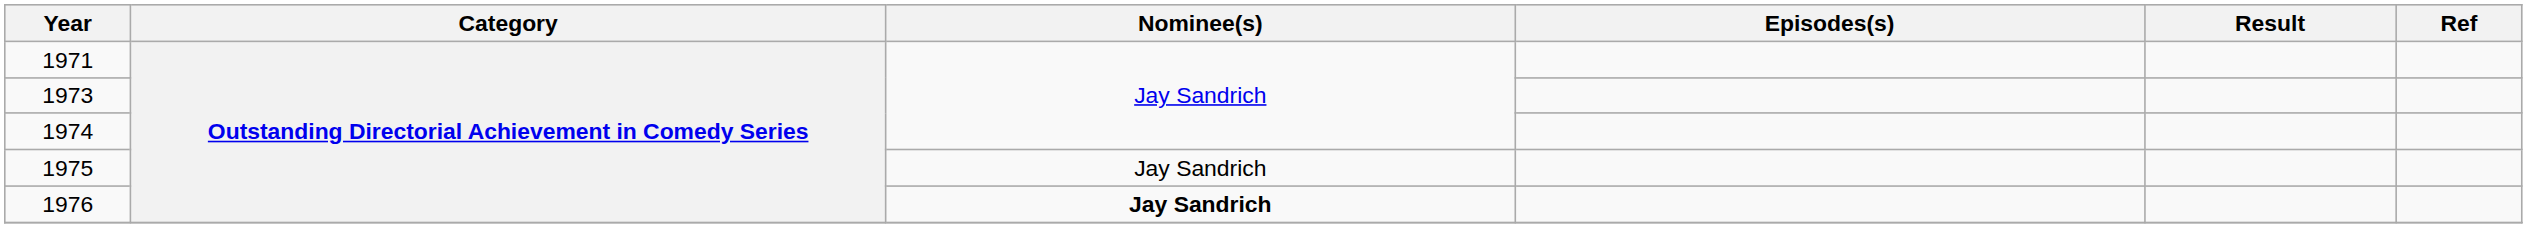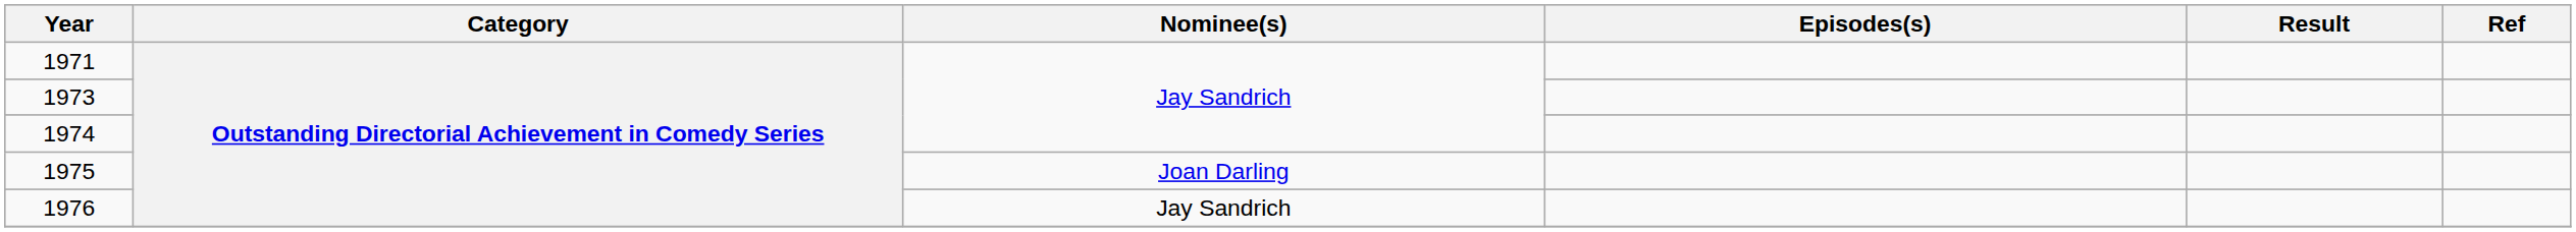1975 | Nominee(s): Jay Sandrich -> Joan Darling
1976 | Nominee(s): bold -> normal
